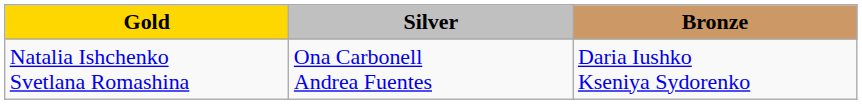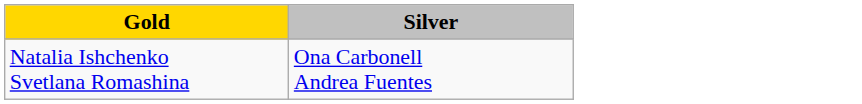- column: Bronze | Daria Iushko Kseniya Sydorenko
